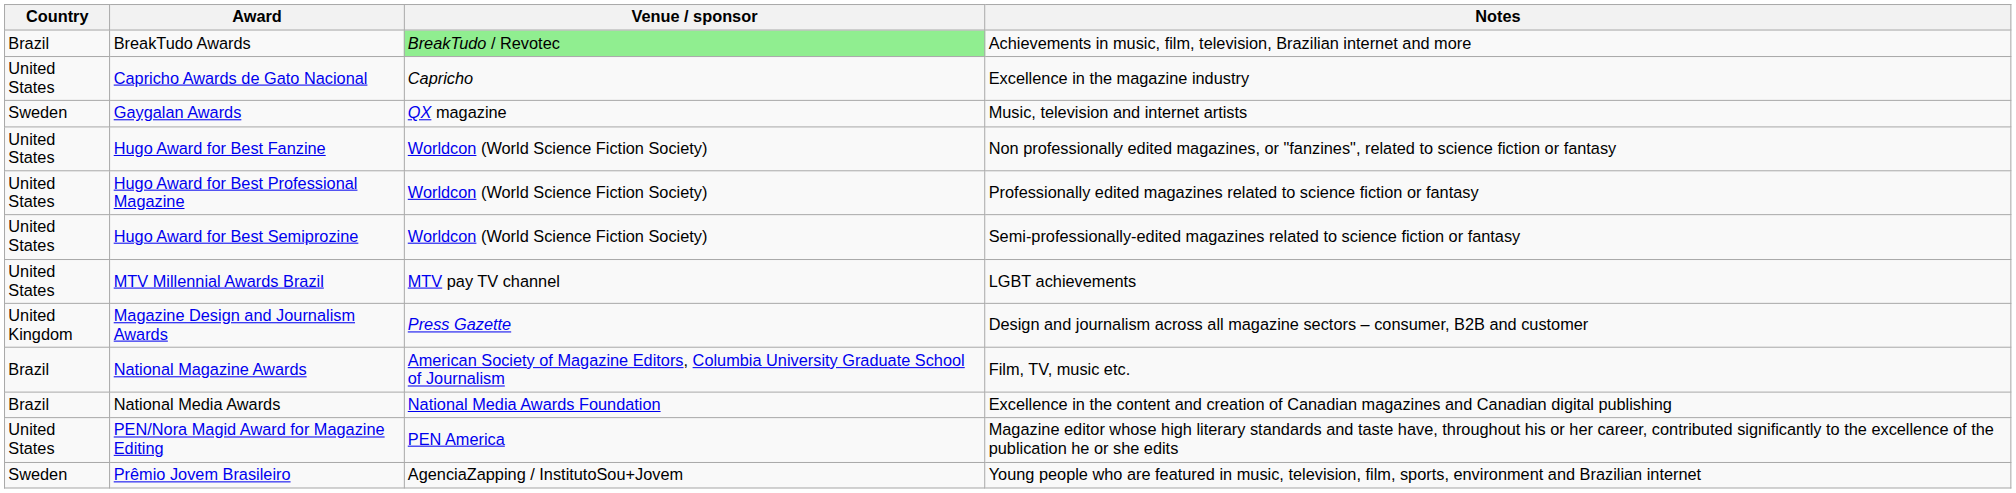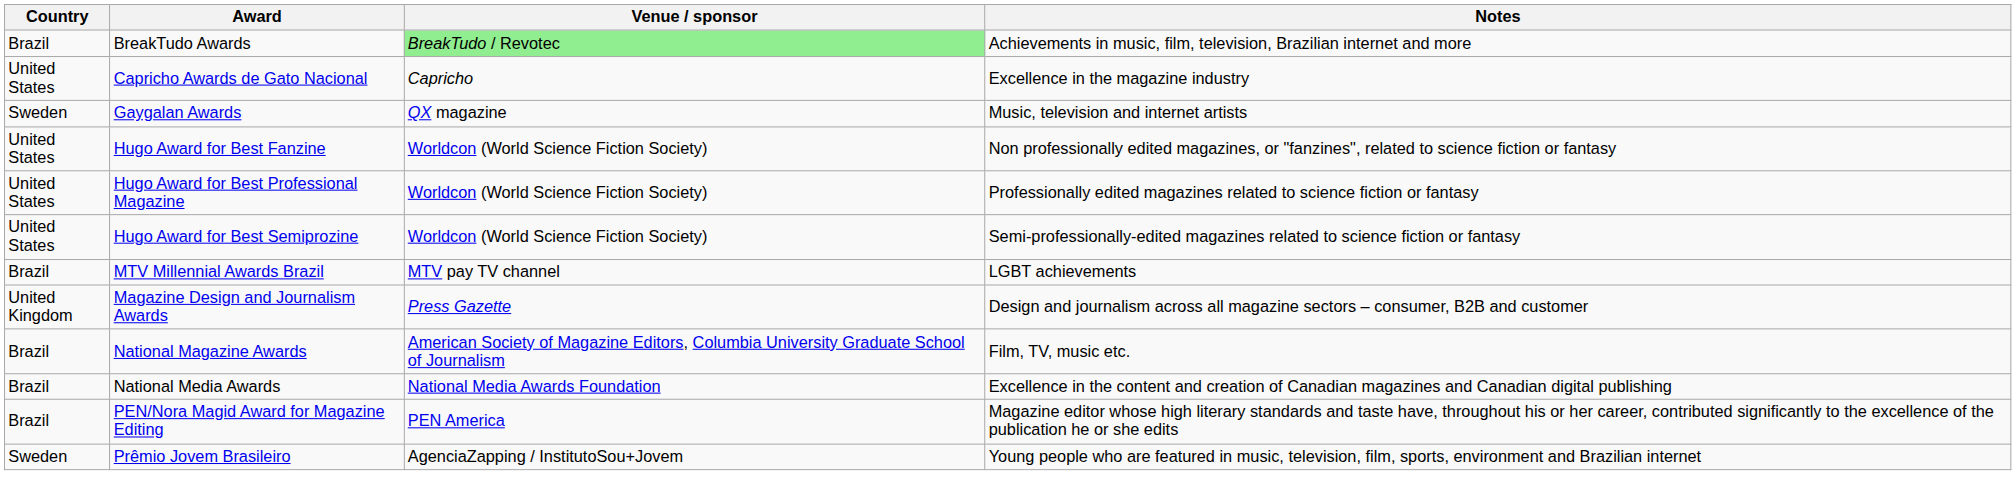MTV Millennial Awards Brazil | Country: United States -> Brazil
PEN/Nora Magid Award for Magazine Editing | Country: United States -> Brazil
